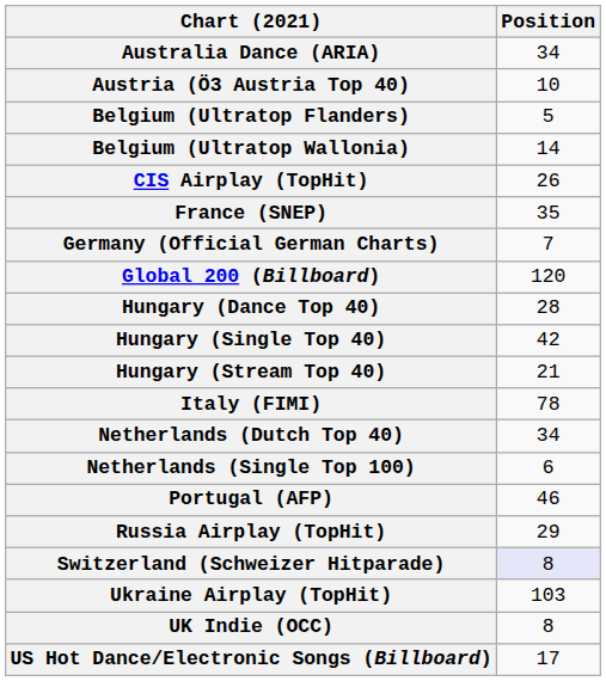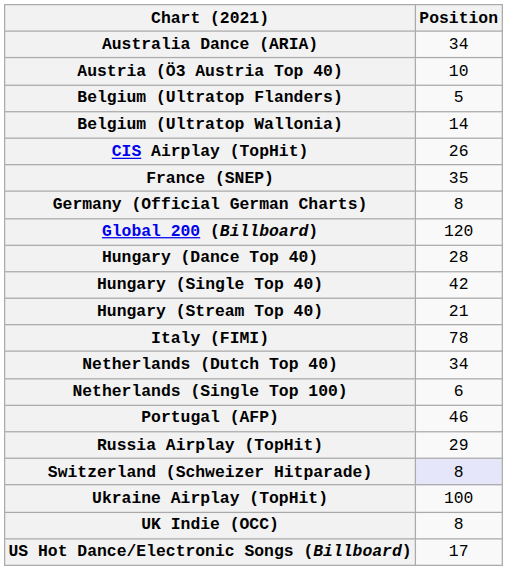Germany (Official German Charts) | Position: 7 -> 8
Ukraine Airplay (TopHit) | Position: 103 -> 100
